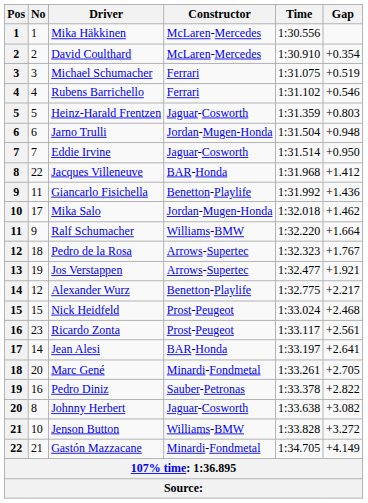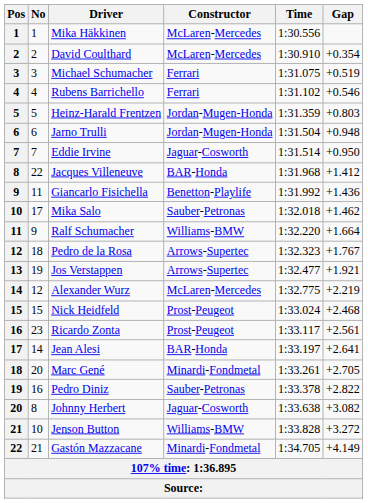Heinz-Harald Frentzen | Constructor: Jaguar-Cosworth -> Jordan-Mugen-Honda
Mika Salo | Constructor: Jordan-Mugen-Honda -> Sauber-Petronas
Alexander Wurz | Constructor: Benetton-Playlife -> McLaren-Mercedes
Alexander Wurz | Gap: +2.217 -> +2.219
